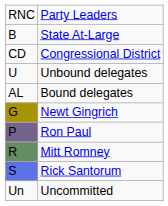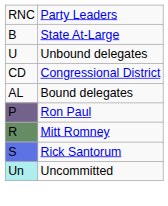rows swapped: Congressional District <-> Unbound delegates
- row: G | Newt Gingrich
Uncommitted | column 1: no background -> paleturquoise background
